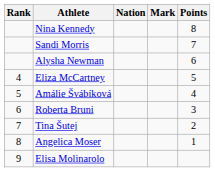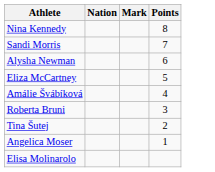- column: Rank | 4 | 5 | 6 | 7 | 8 | 9
